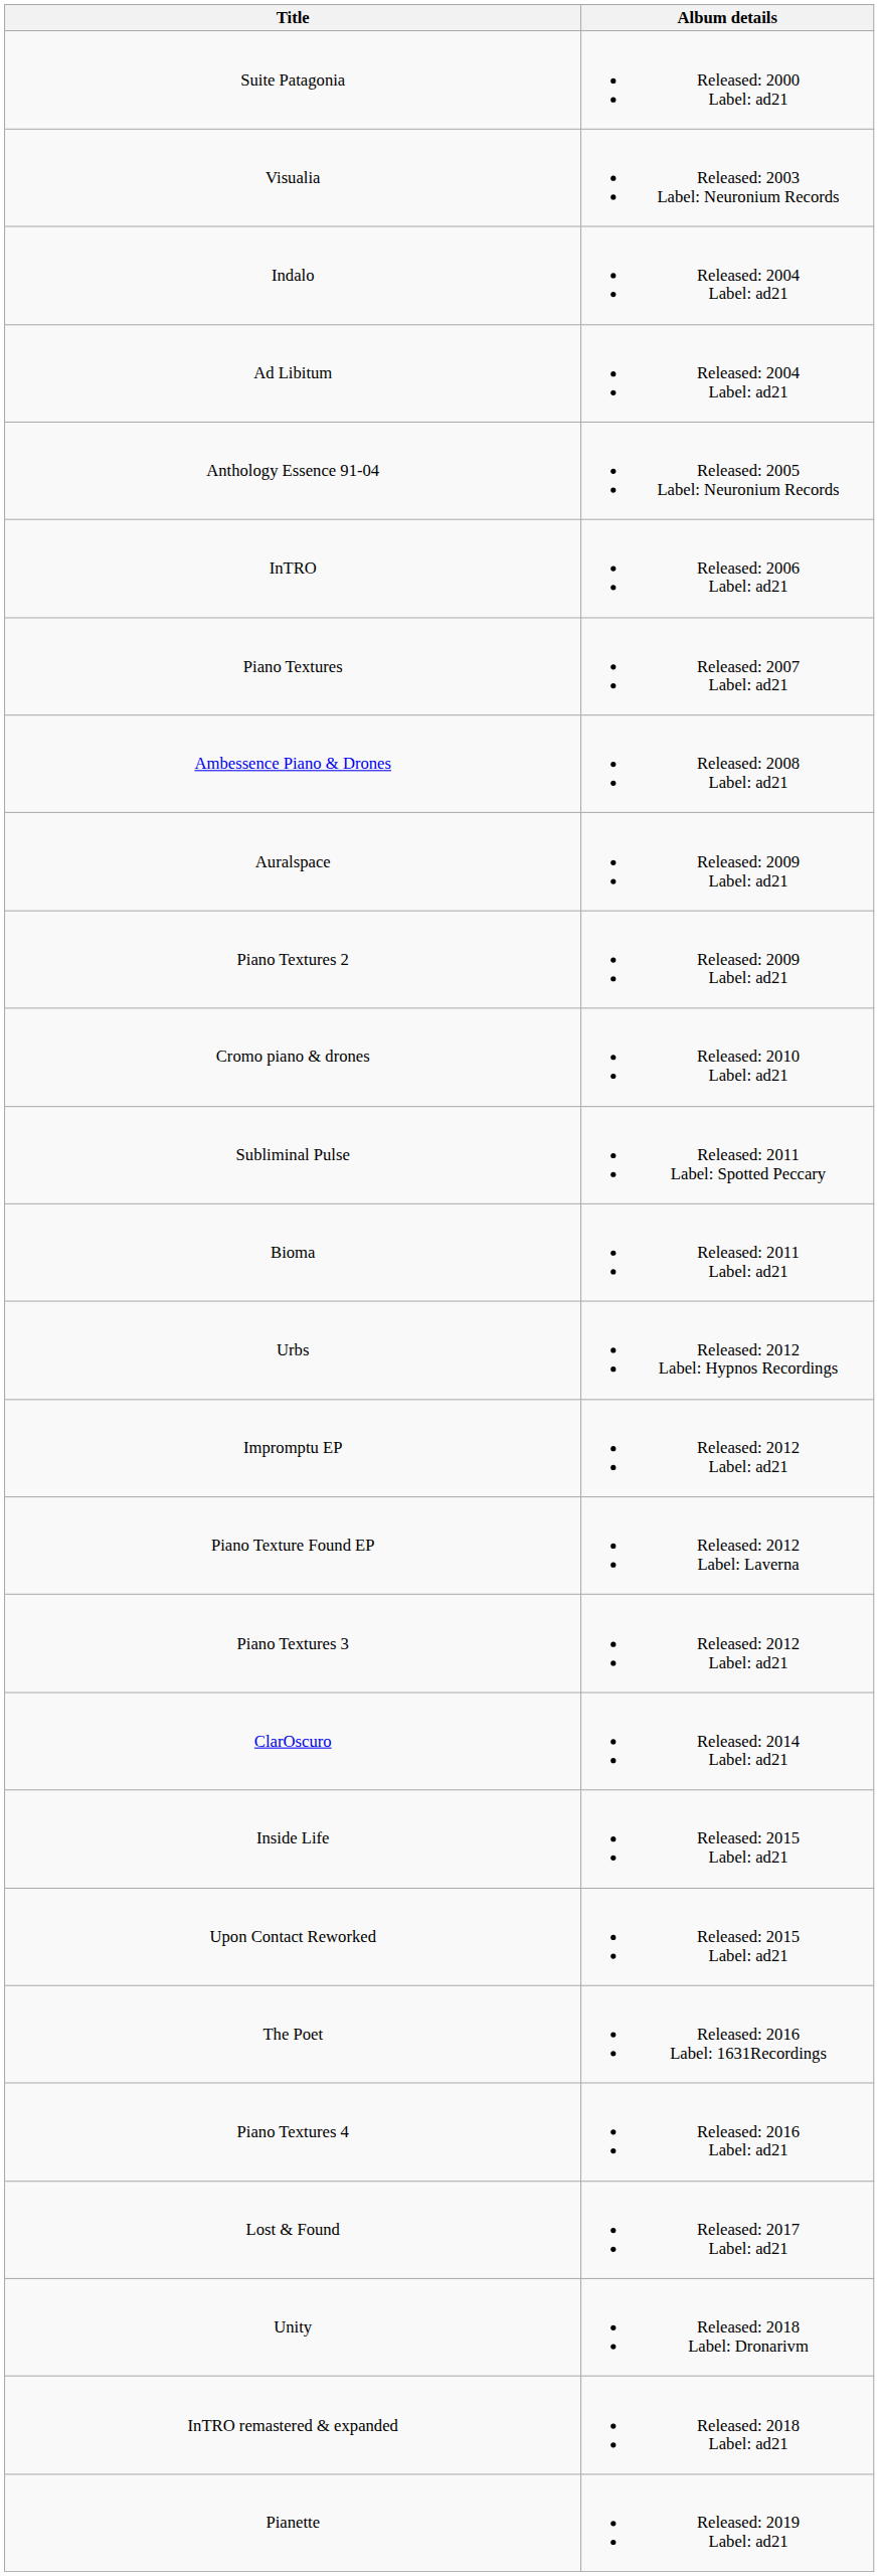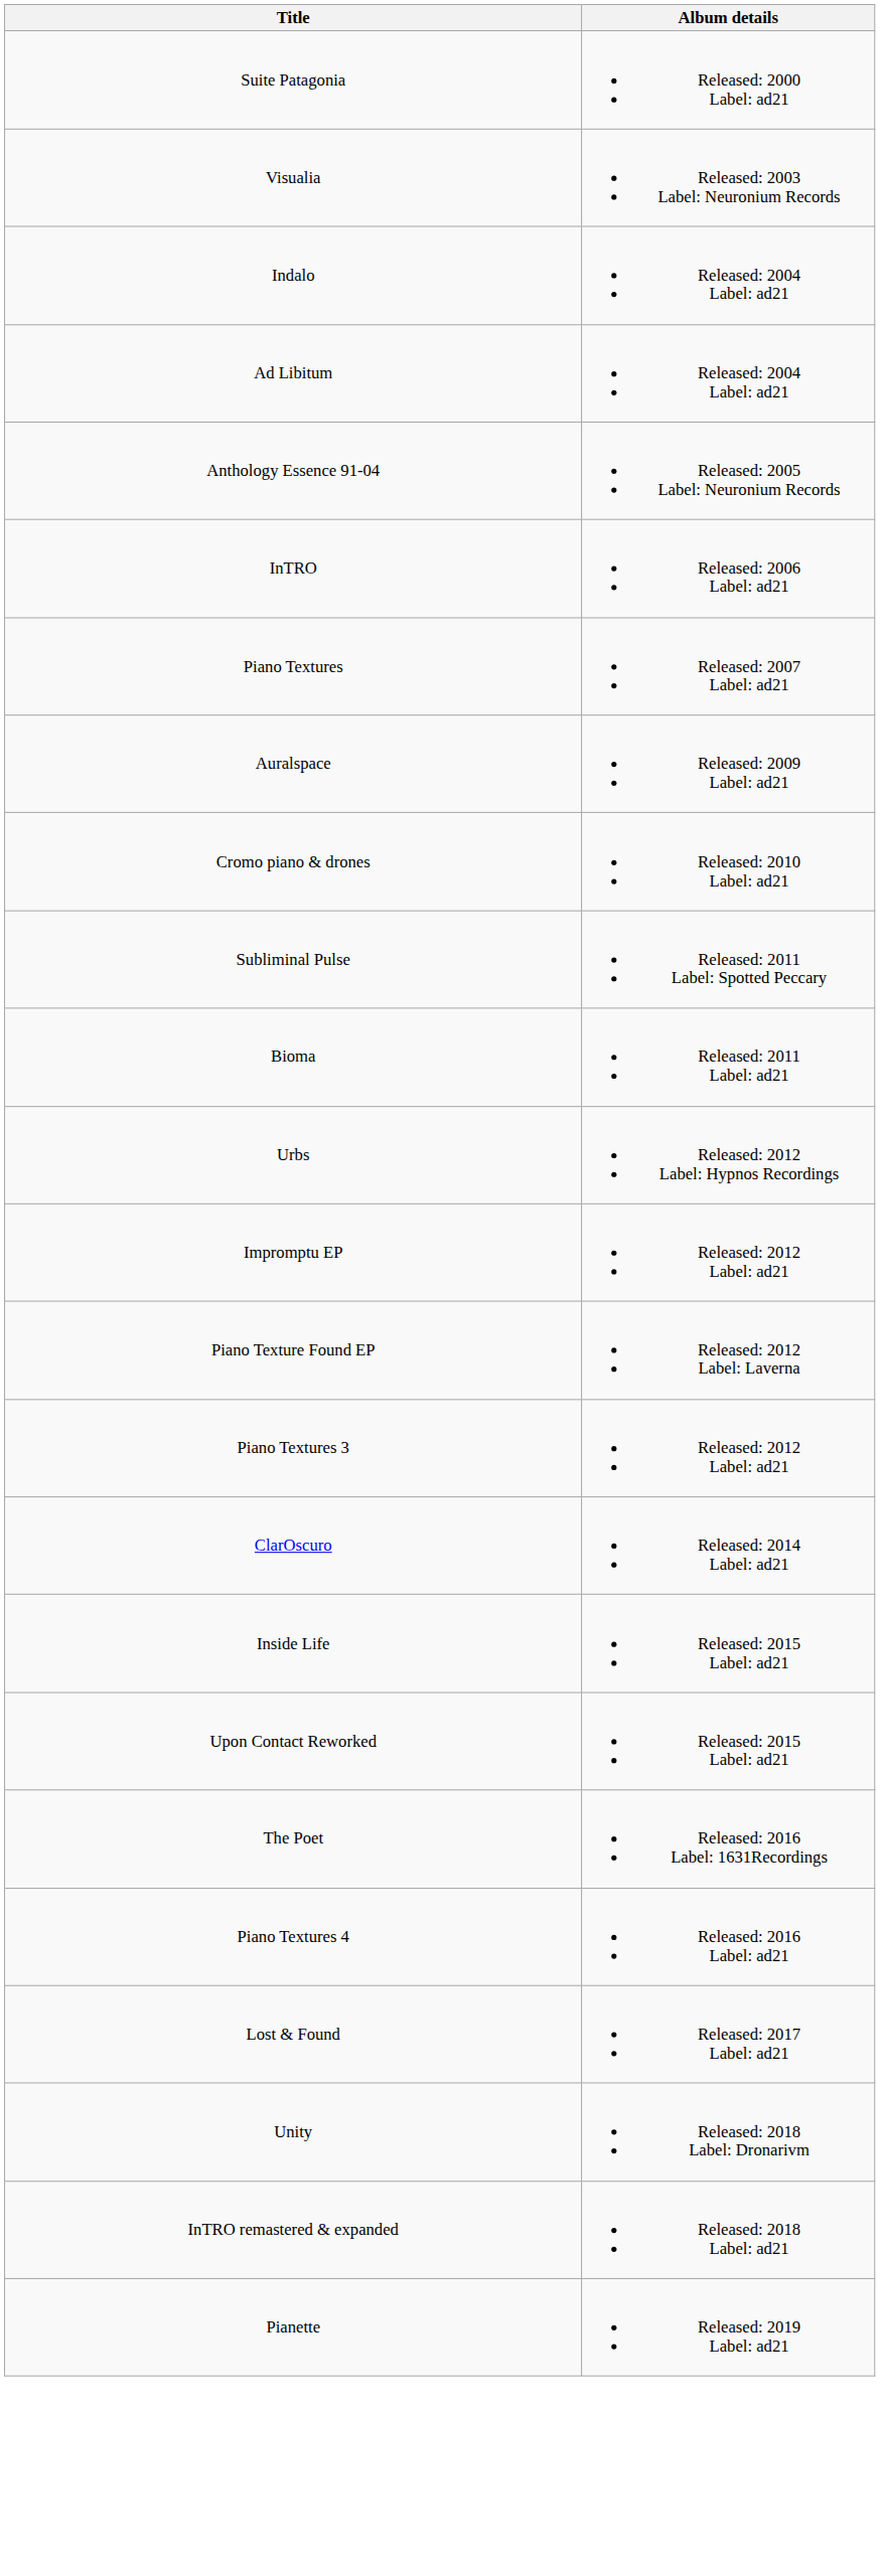- row: Ambessence Piano & Drones | Released: 2008 Label: ad21
- row: Piano Textures 2 | Released: 2009 Label: ad21
